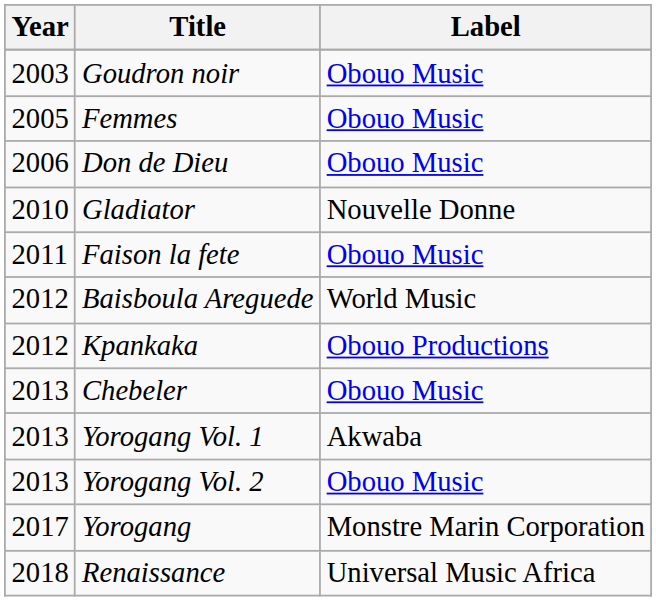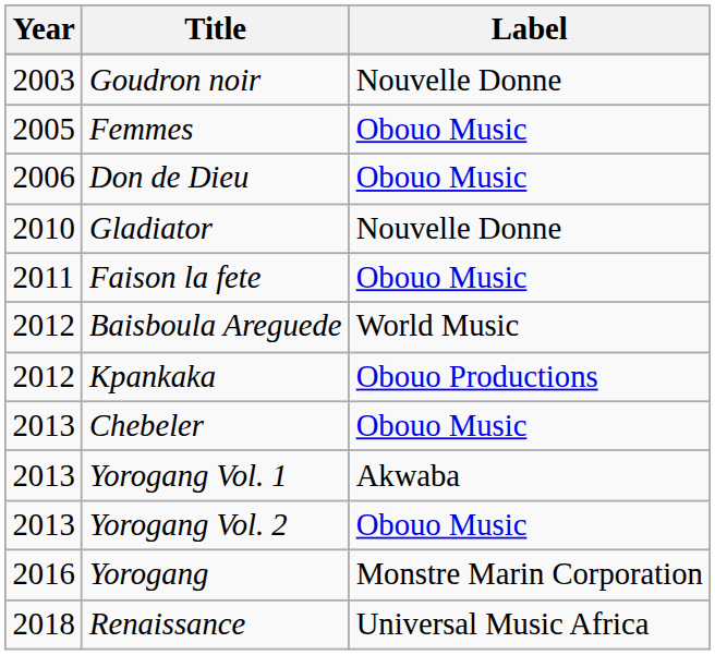Goudron noir | Label: Obouo Music -> Nouvelle Donne
Yorogang | Year: 2017 -> 2016
